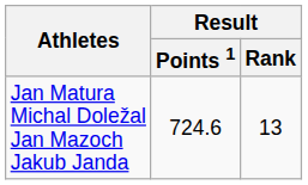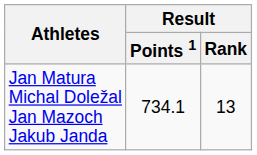Jan Matura Michal Doležal Jan Mazoch Jakub Janda | Result / Points 1: 724.6 -> 734.1
